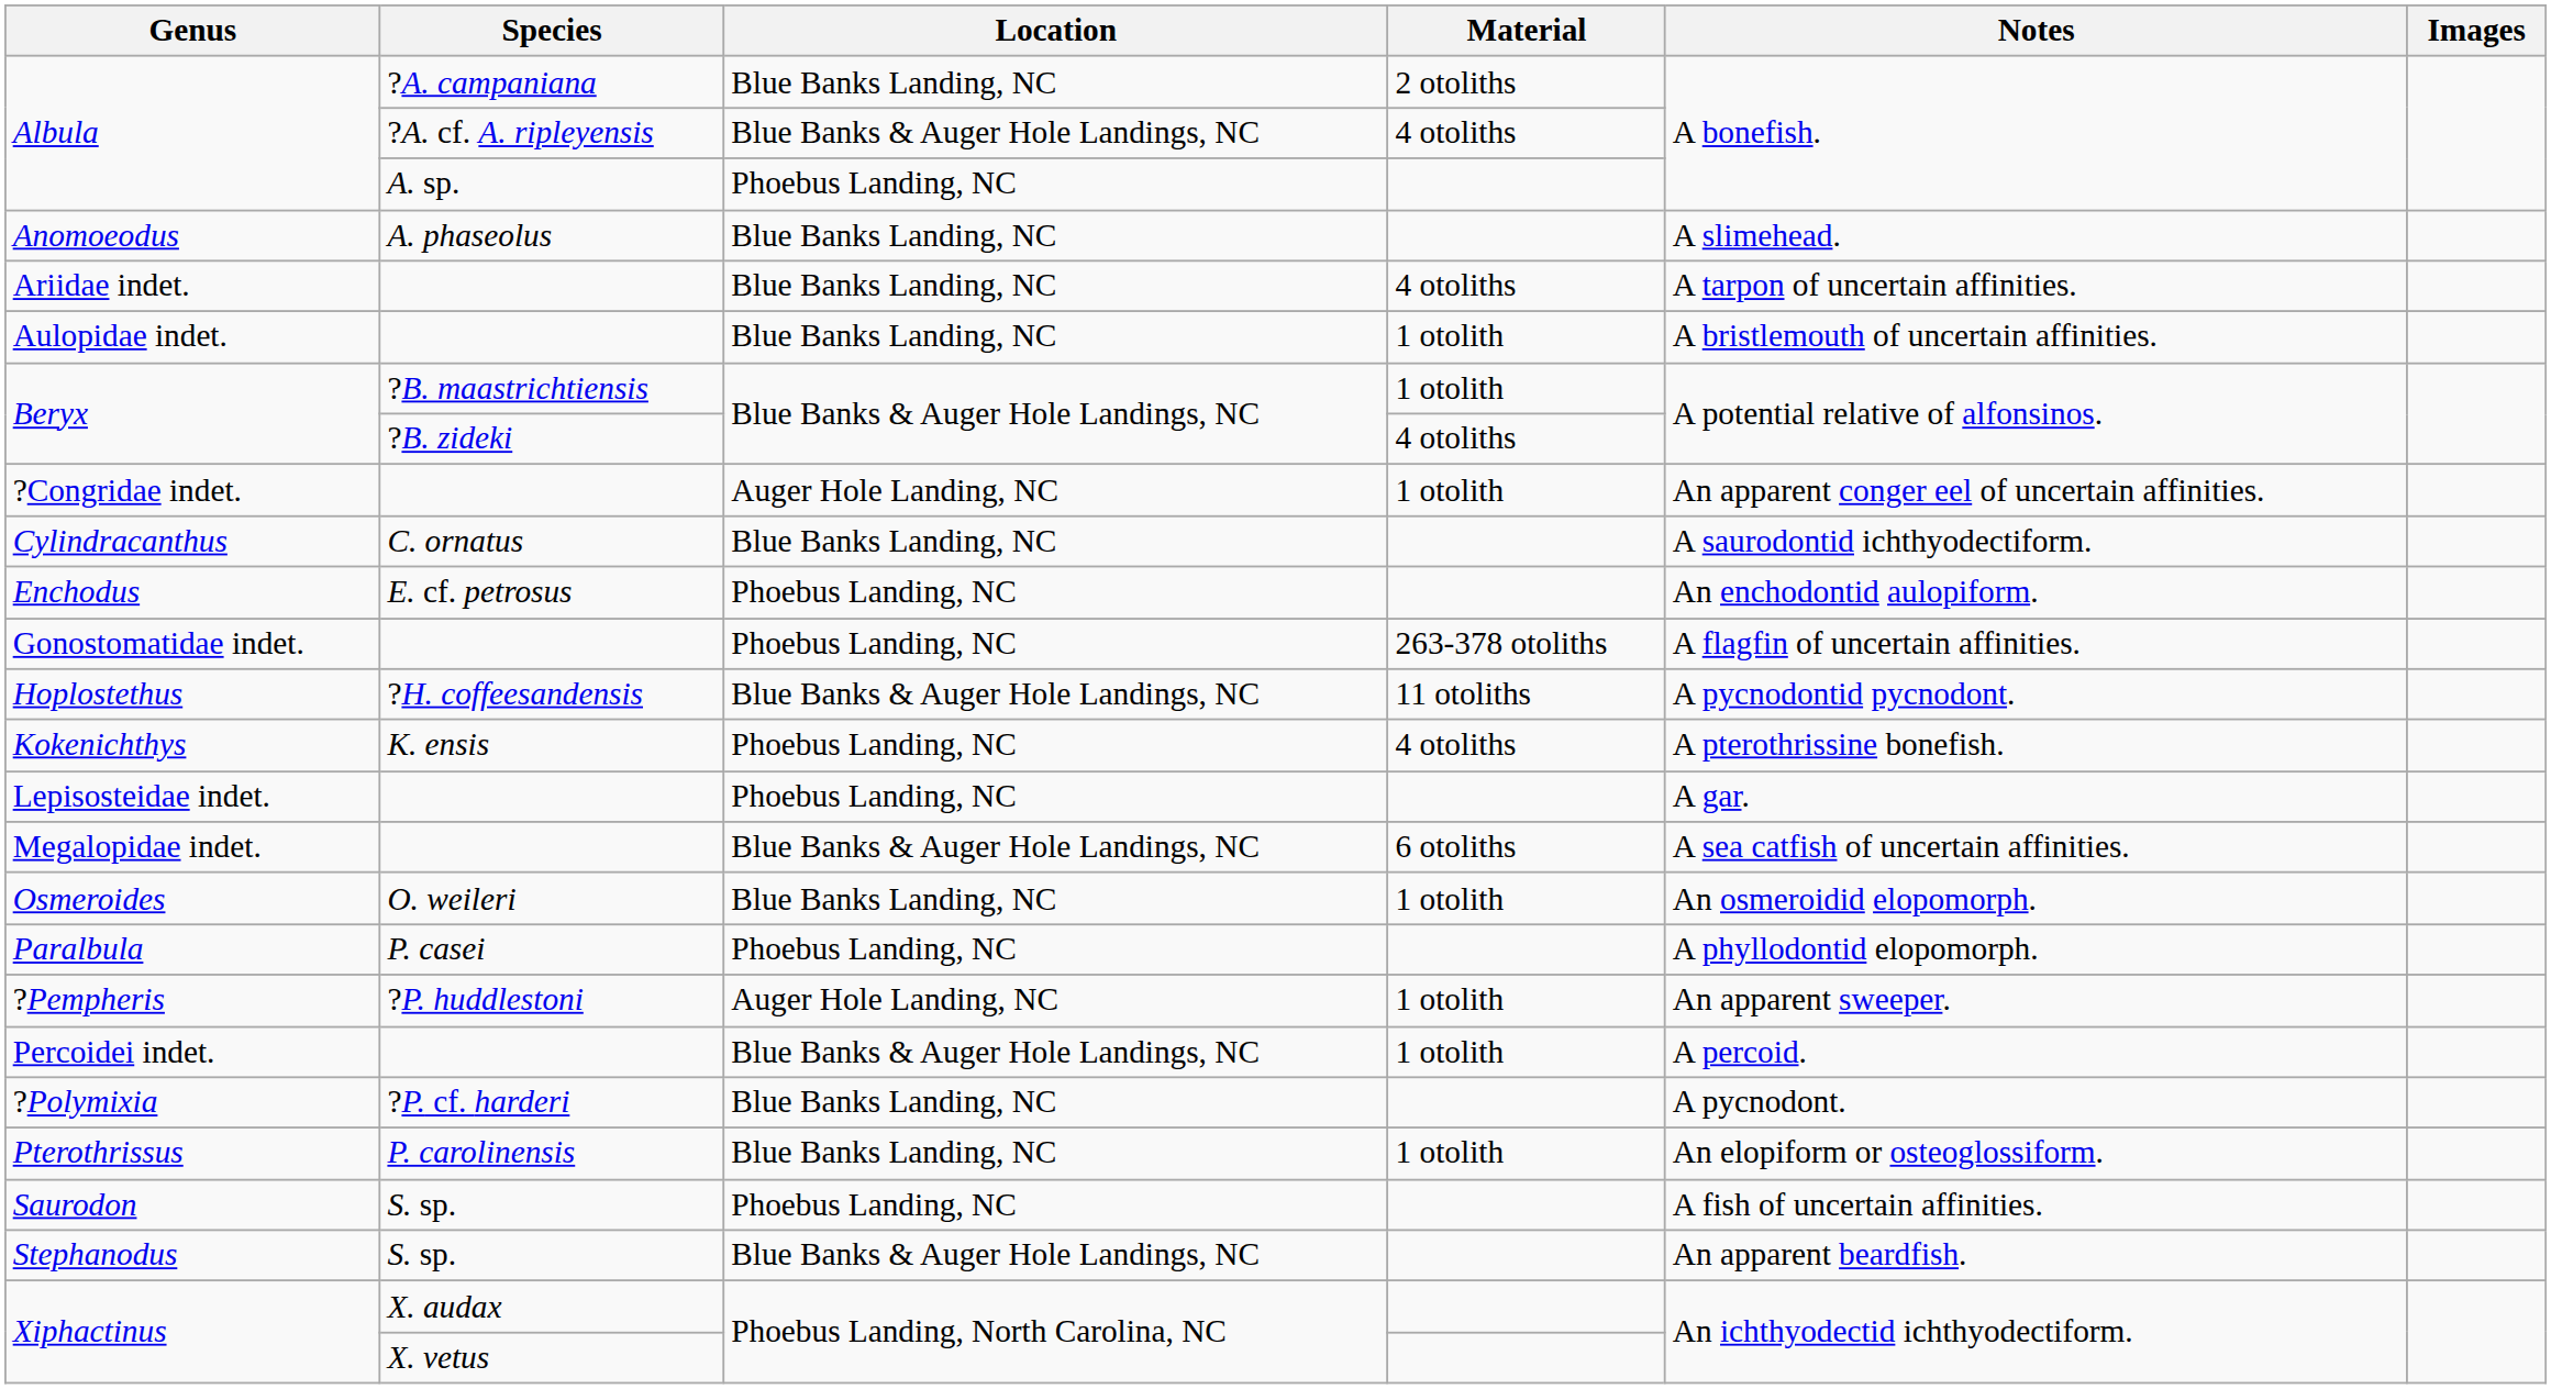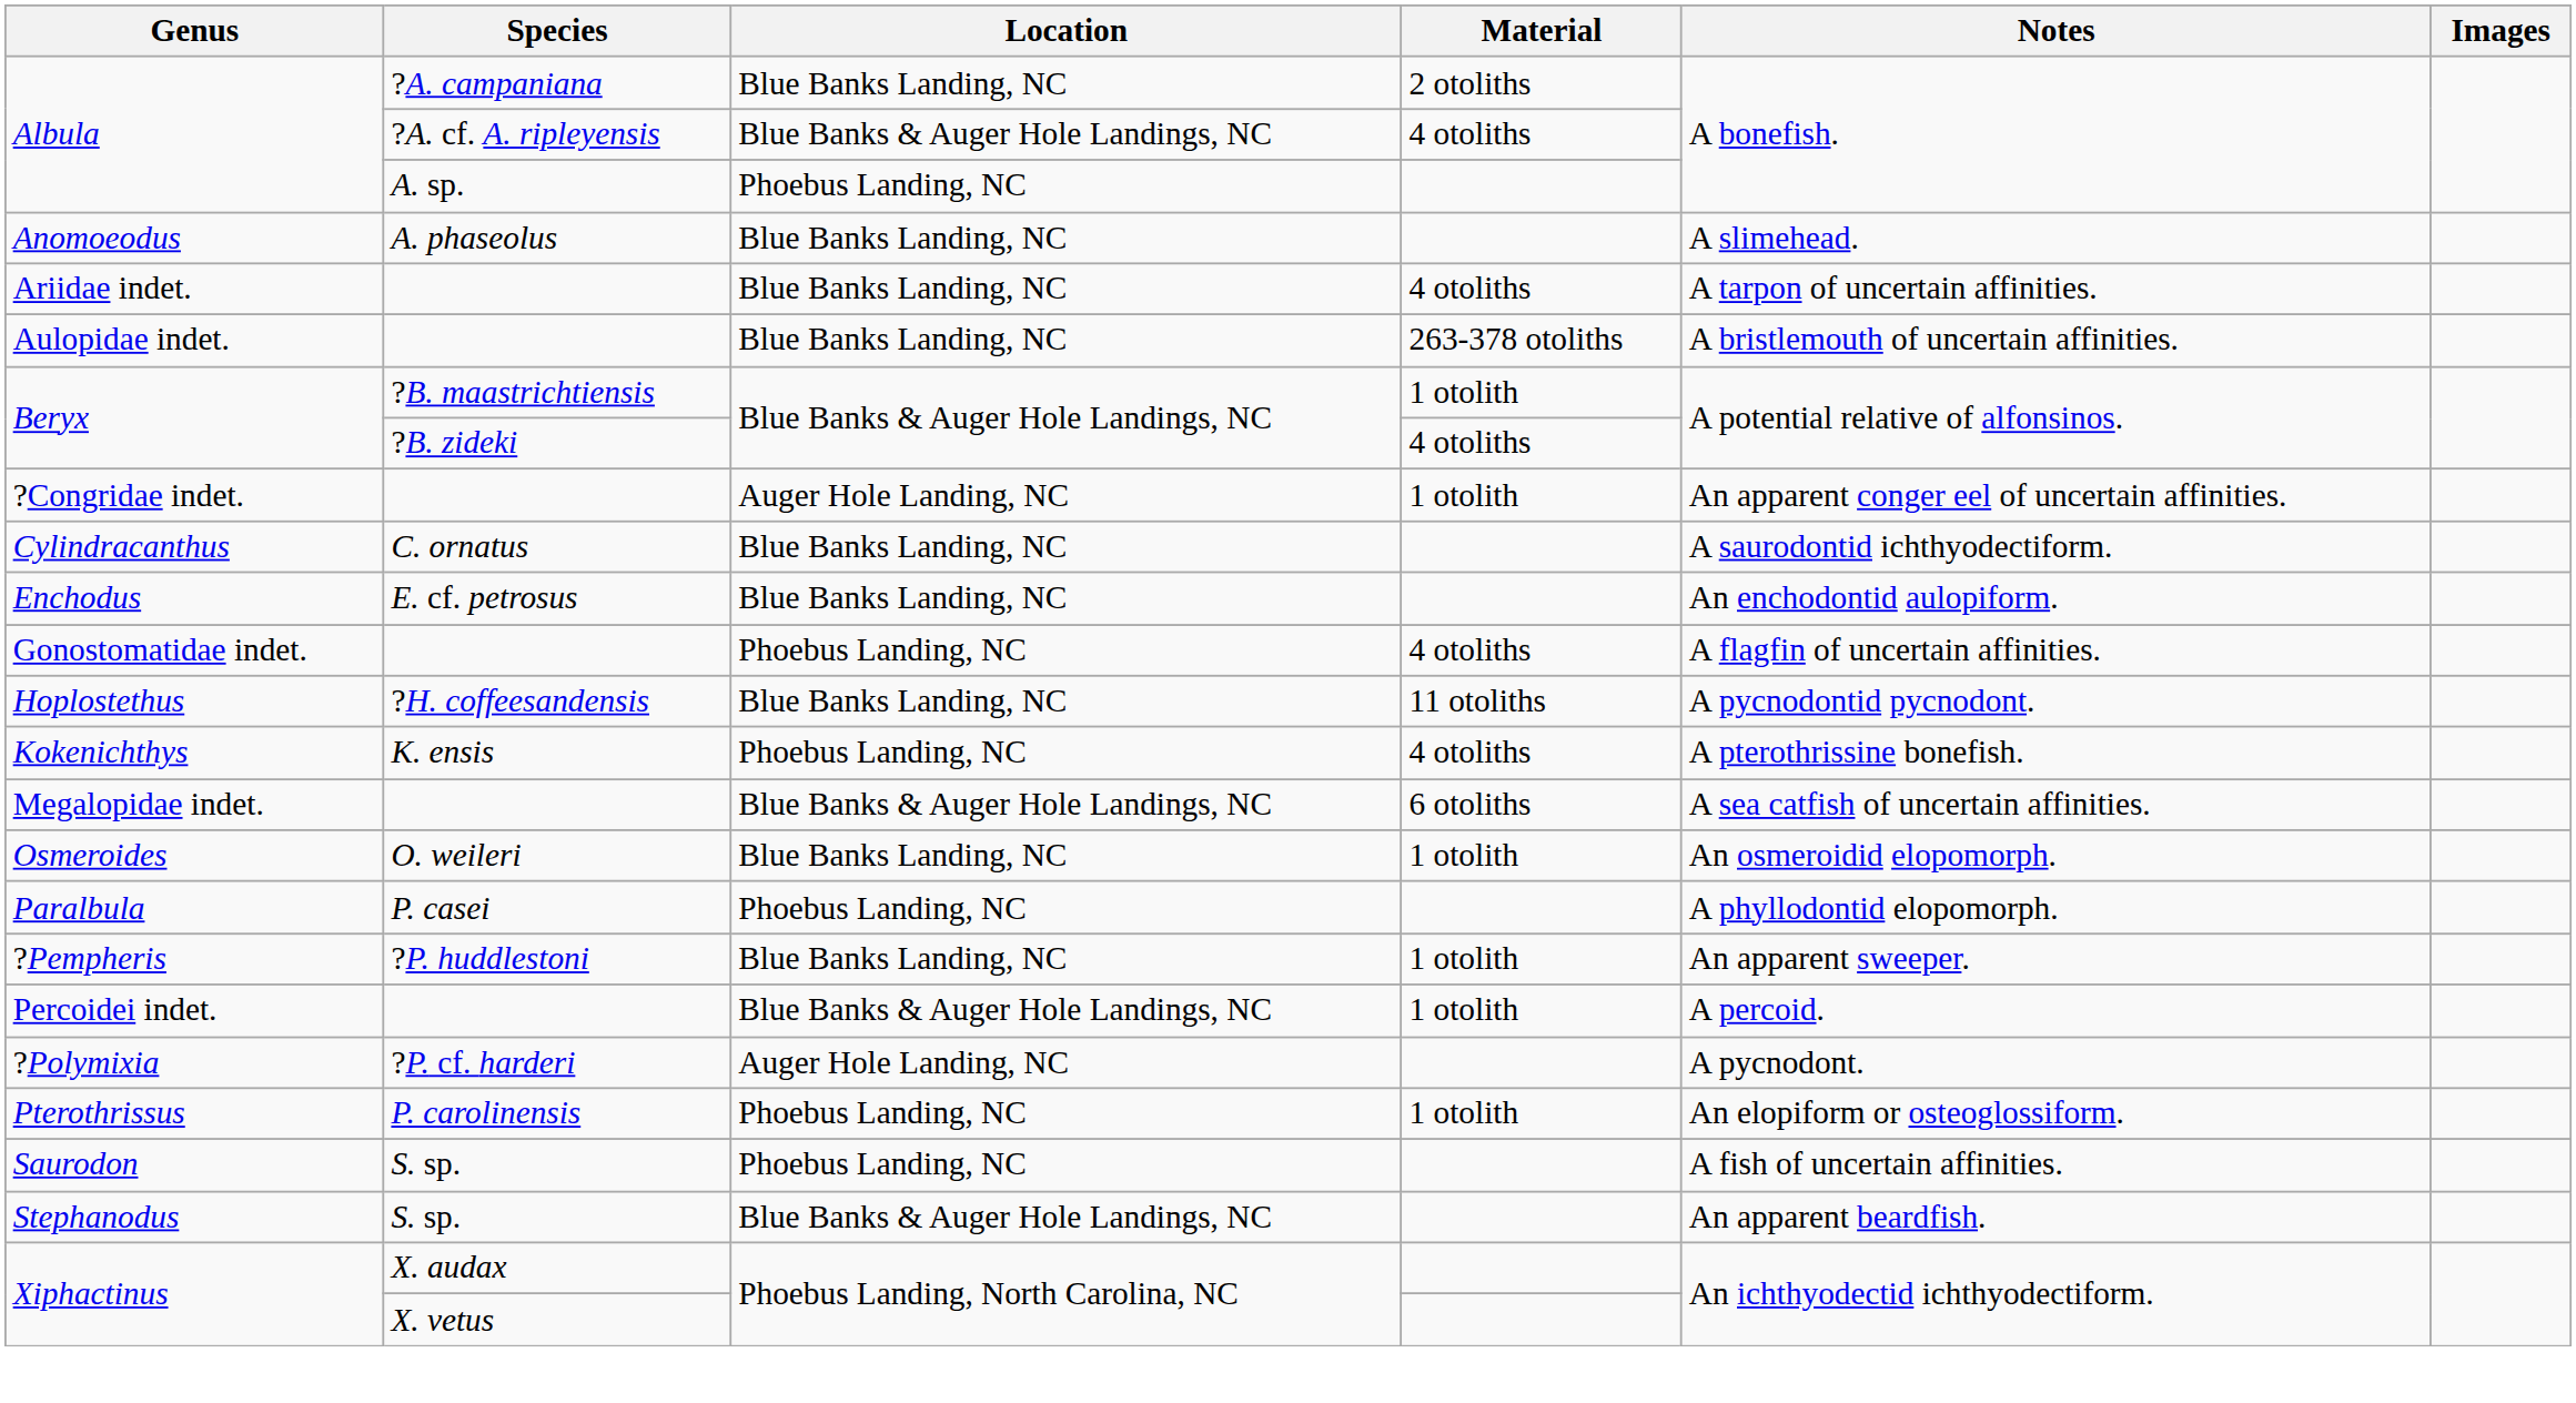Aulopidae indet. | Material: 1 otolith -> 263-378 otoliths
Enchodus | Location: Phoebus Landing, NC -> Blue Banks Landing, NC
Gonostomatidae indet. | Material: 263-378 otoliths -> 4 otoliths
Hoplostethus | Location: Blue Banks & Auger Hole Landings, NC -> Blue Banks Landing, NC
- row: Lepisosteidae indet. | Phoebus Landing, NC | A gar.
?Pempheris | Location: Auger Hole Landing, NC -> Blue Banks Landing, NC
?Polymixia | Location: Blue Banks Landing, NC -> Auger Hole Landing, NC
Pterothrissus | Location: Blue Banks Landing, NC -> Phoebus Landing, NC
